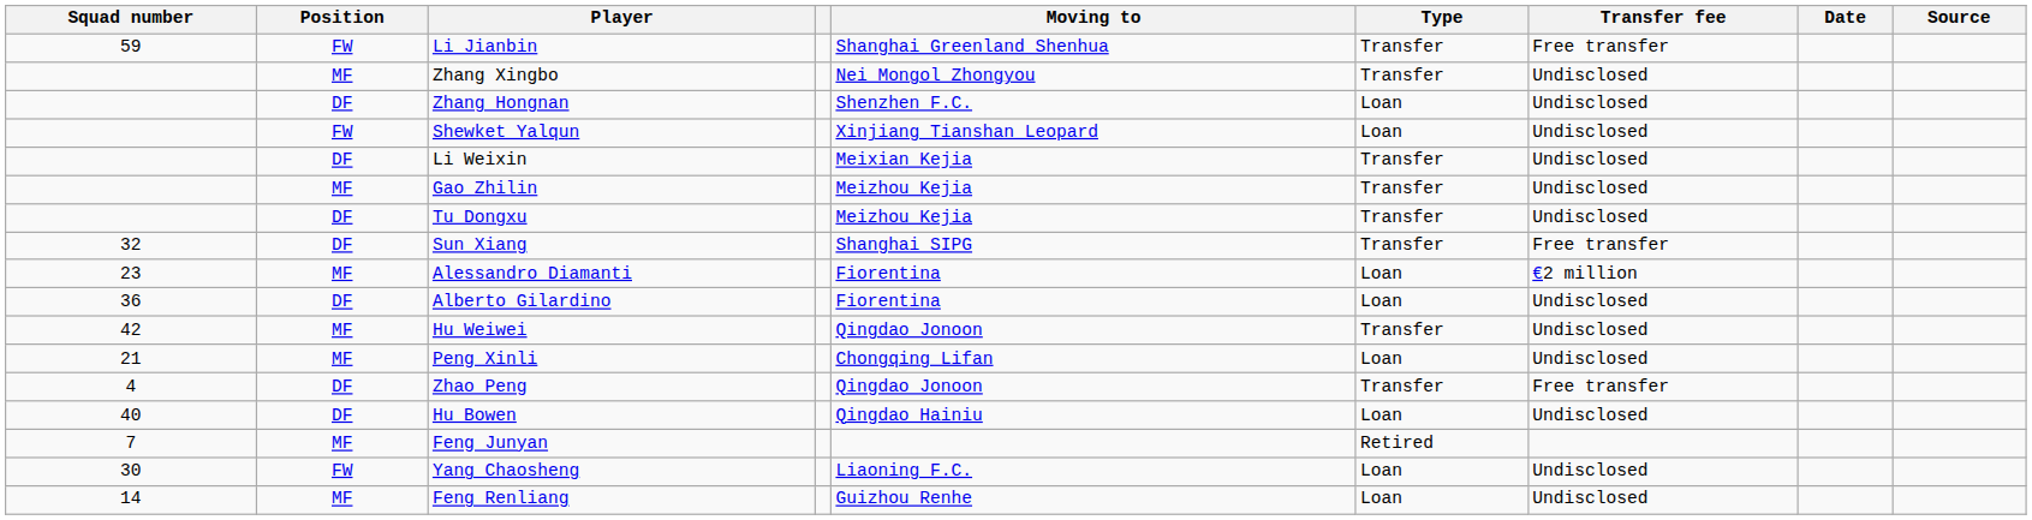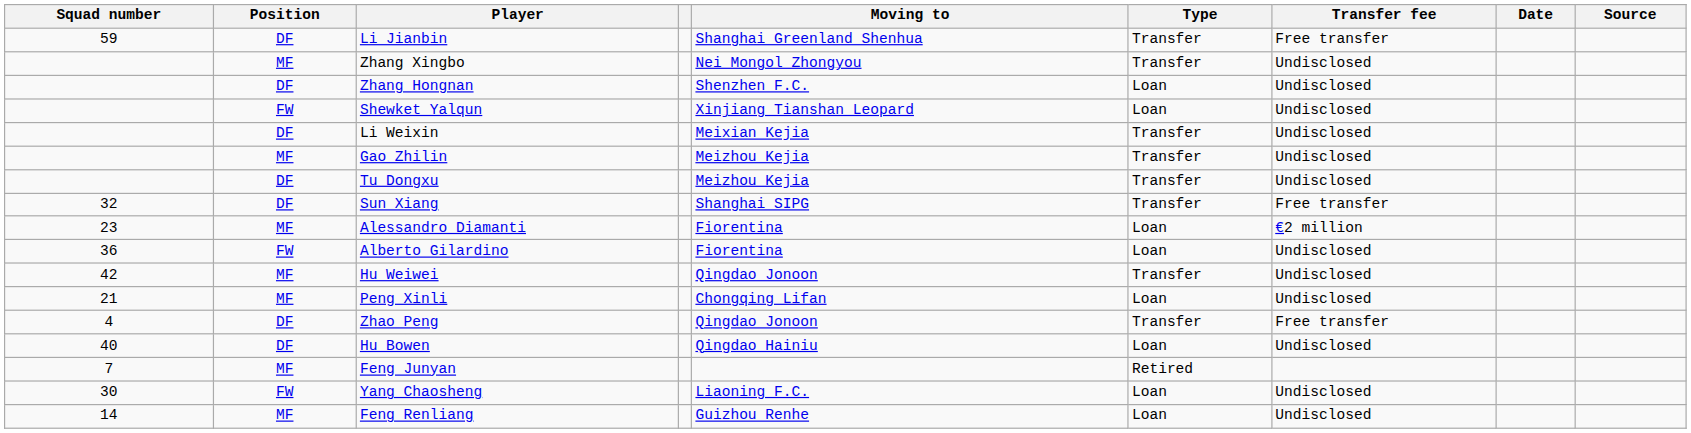Li Jianbin | Position: FW -> DF
Alberto Gilardino | Position: DF -> FW
